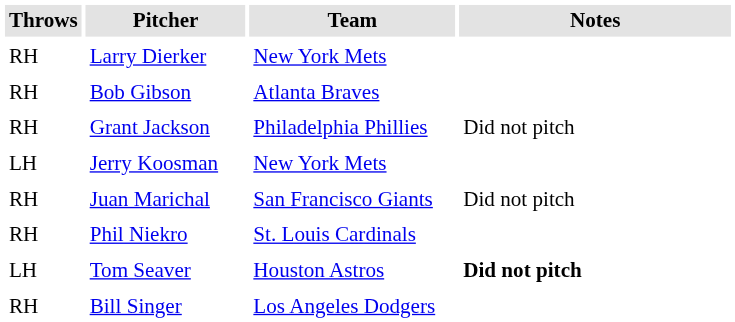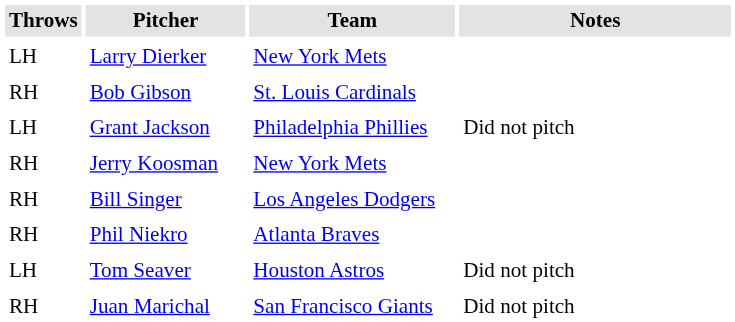Larry Dierker | Throws: RH -> LH
Bob Gibson | Team: Atlanta Braves -> St. Louis Cardinals
Grant Jackson | Throws: RH -> LH
Jerry Koosman | Throws: LH -> RH
rows swapped: Juan Marichal <-> Bill Singer
Phil Niekro | Team: St. Louis Cardinals -> Atlanta Braves
Tom Seaver | Notes: bold -> normal
